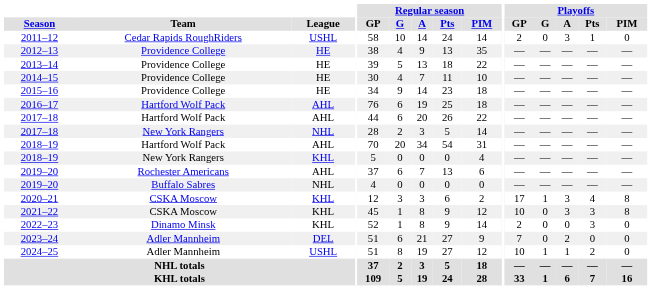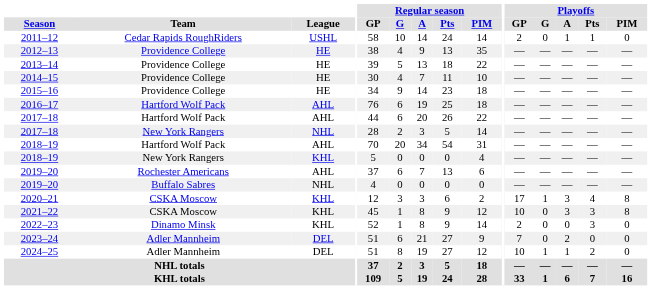2011–12 | Playoffs / A: 3 -> 1
2024–25 | League: USHL -> DEL
